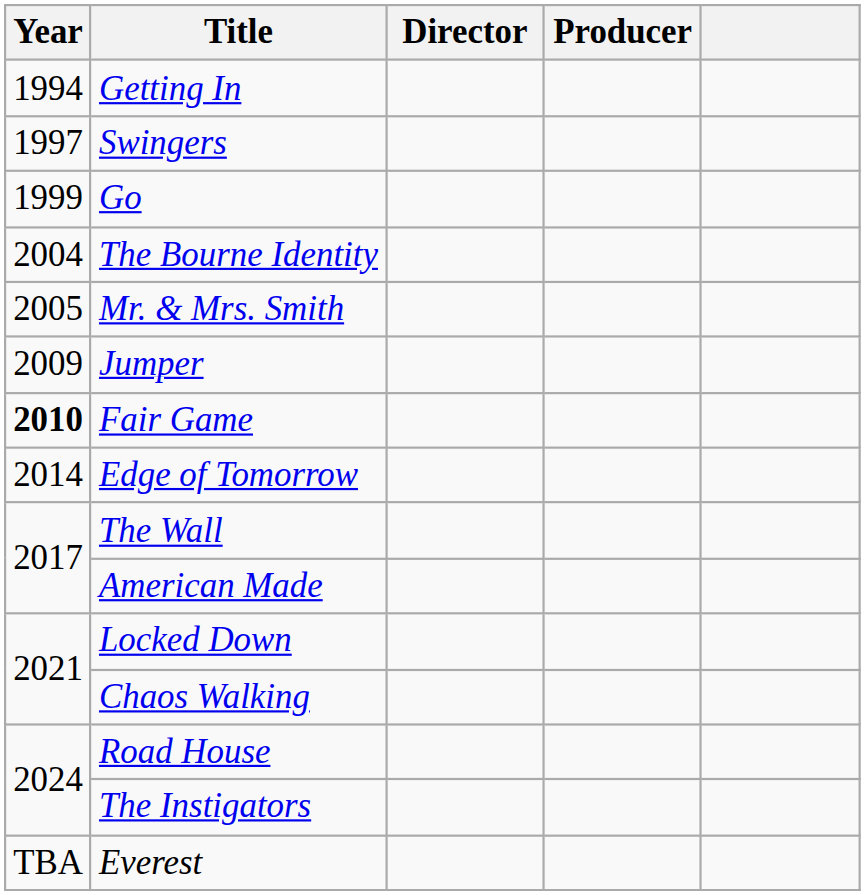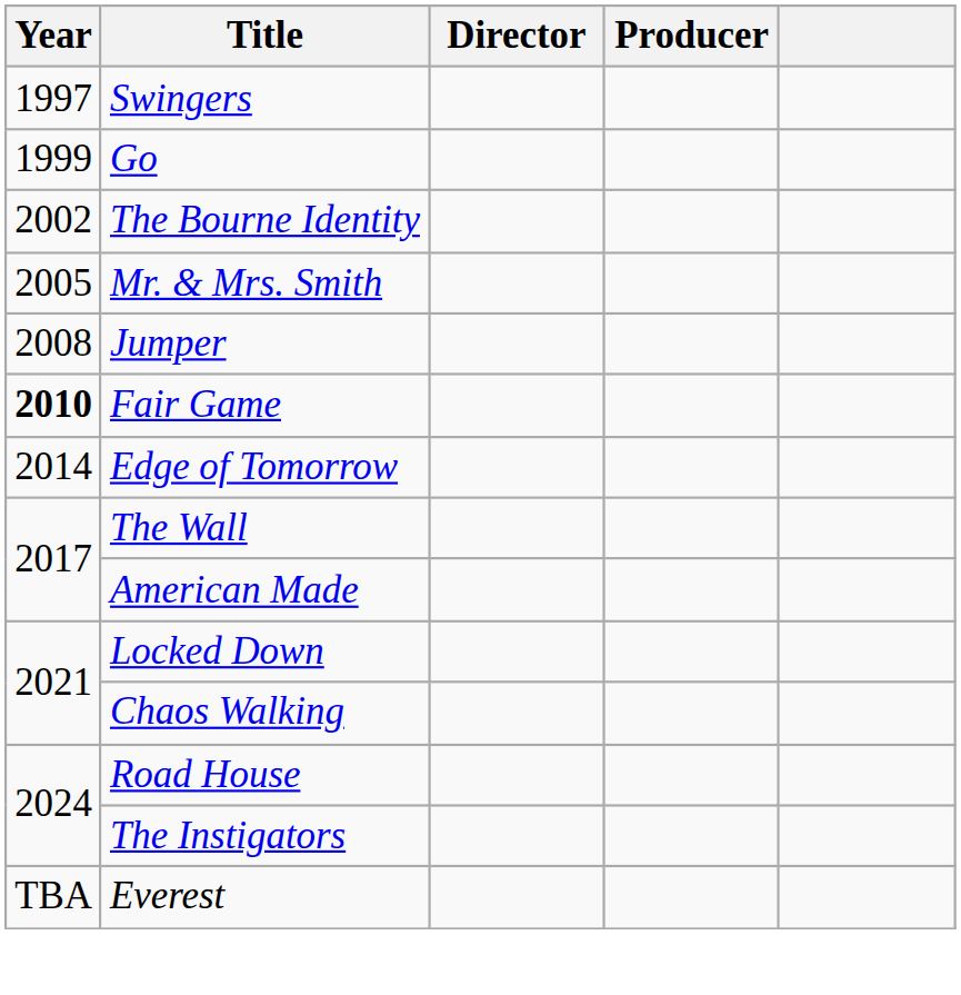- row: 1994 | Getting In
The Bourne Identity | Year: 2004 -> 2002
Jumper | Year: 2009 -> 2008
